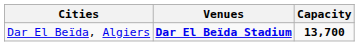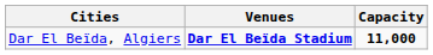Dar El Beïda, Algiers | Capacity: 13,700 -> 11,000
